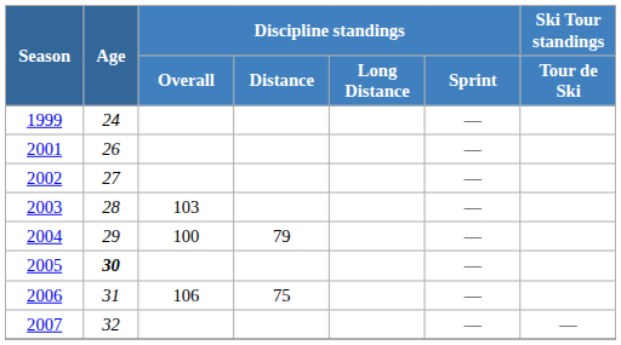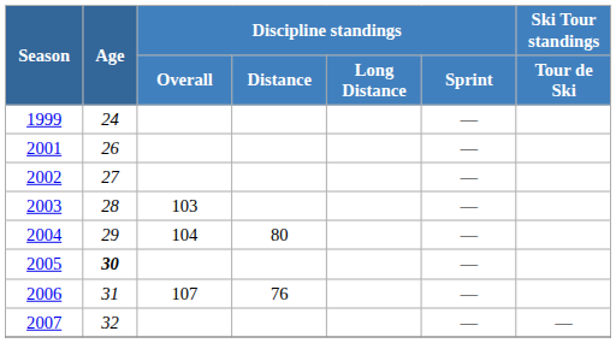2004 | Discipline standings / Overall: 100 -> 104
2004 | Discipline standings / Distance: 79 -> 80
2006 | Discipline standings / Overall: 106 -> 107
2006 | Discipline standings / Distance: 75 -> 76
